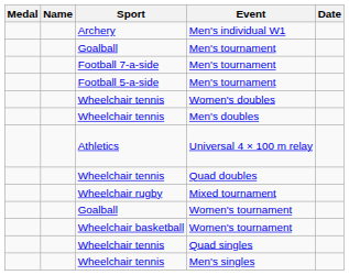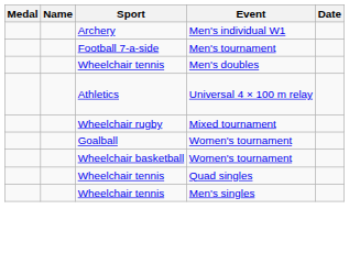- row: Goalball | Men's tournament
- row: Football 5-a-side | Men's tournament
- row: Wheelchair tennis | Women's doubles
- row: Wheelchair tennis | Quad doubles
